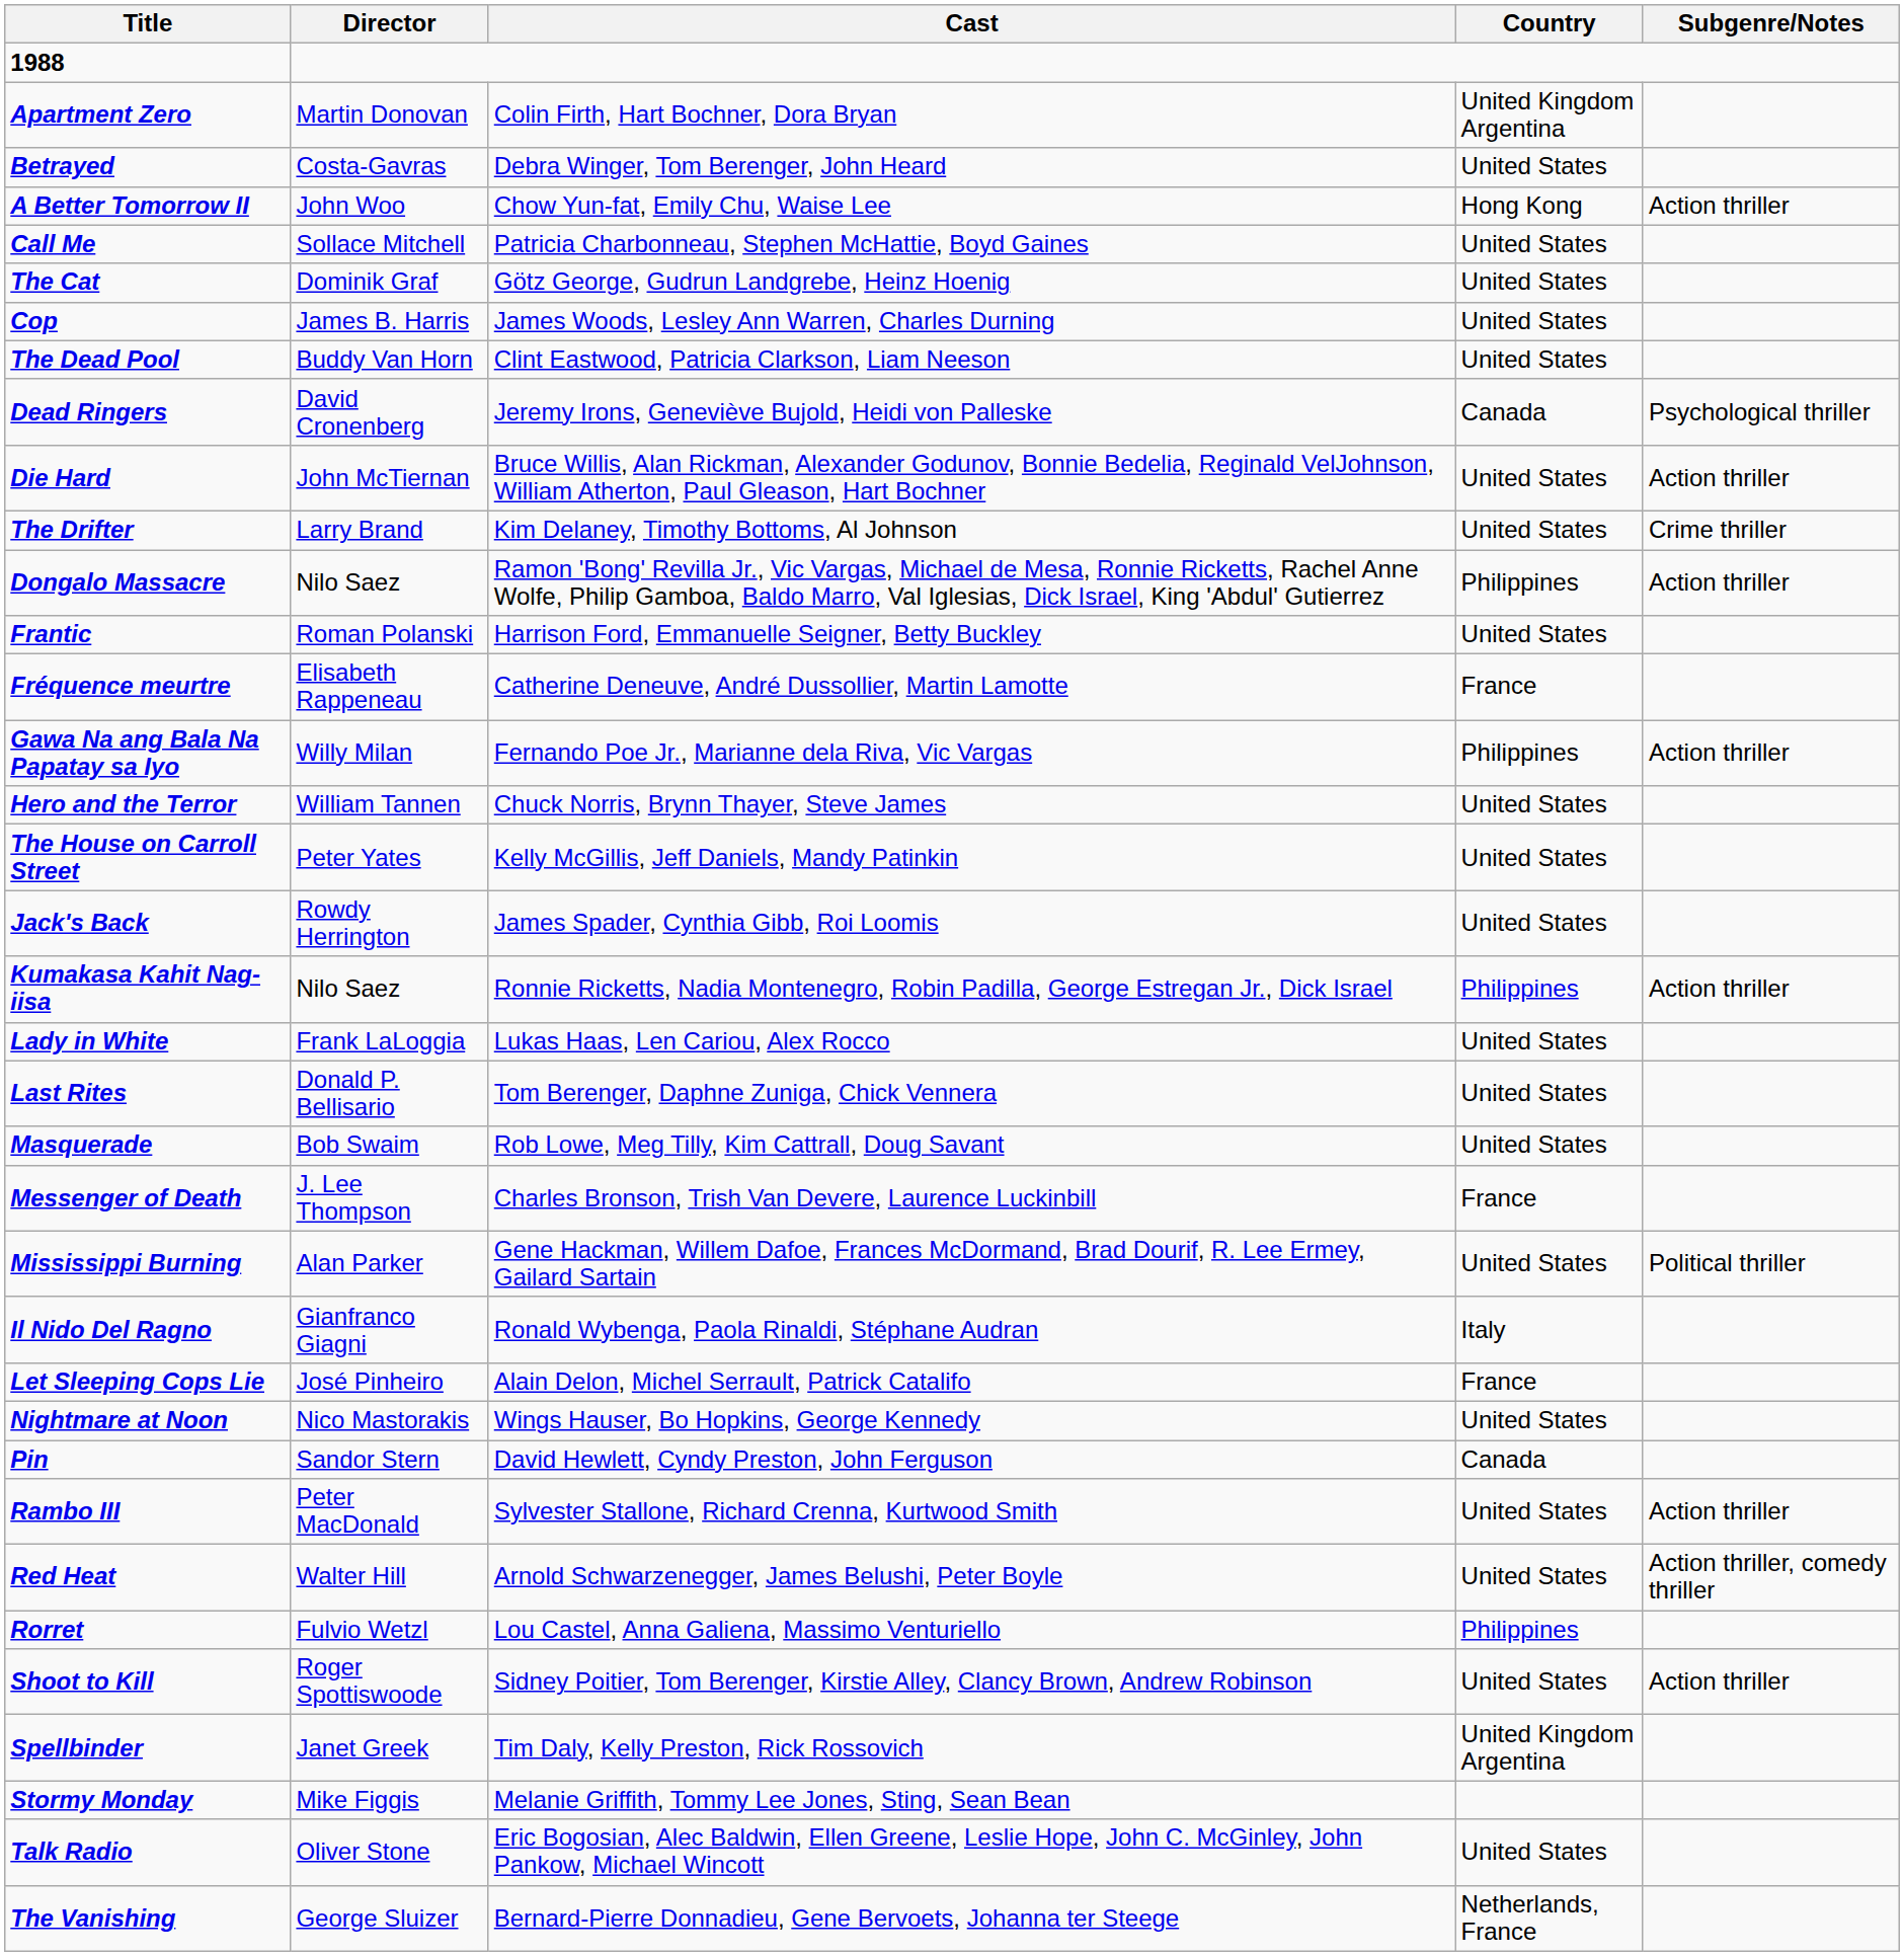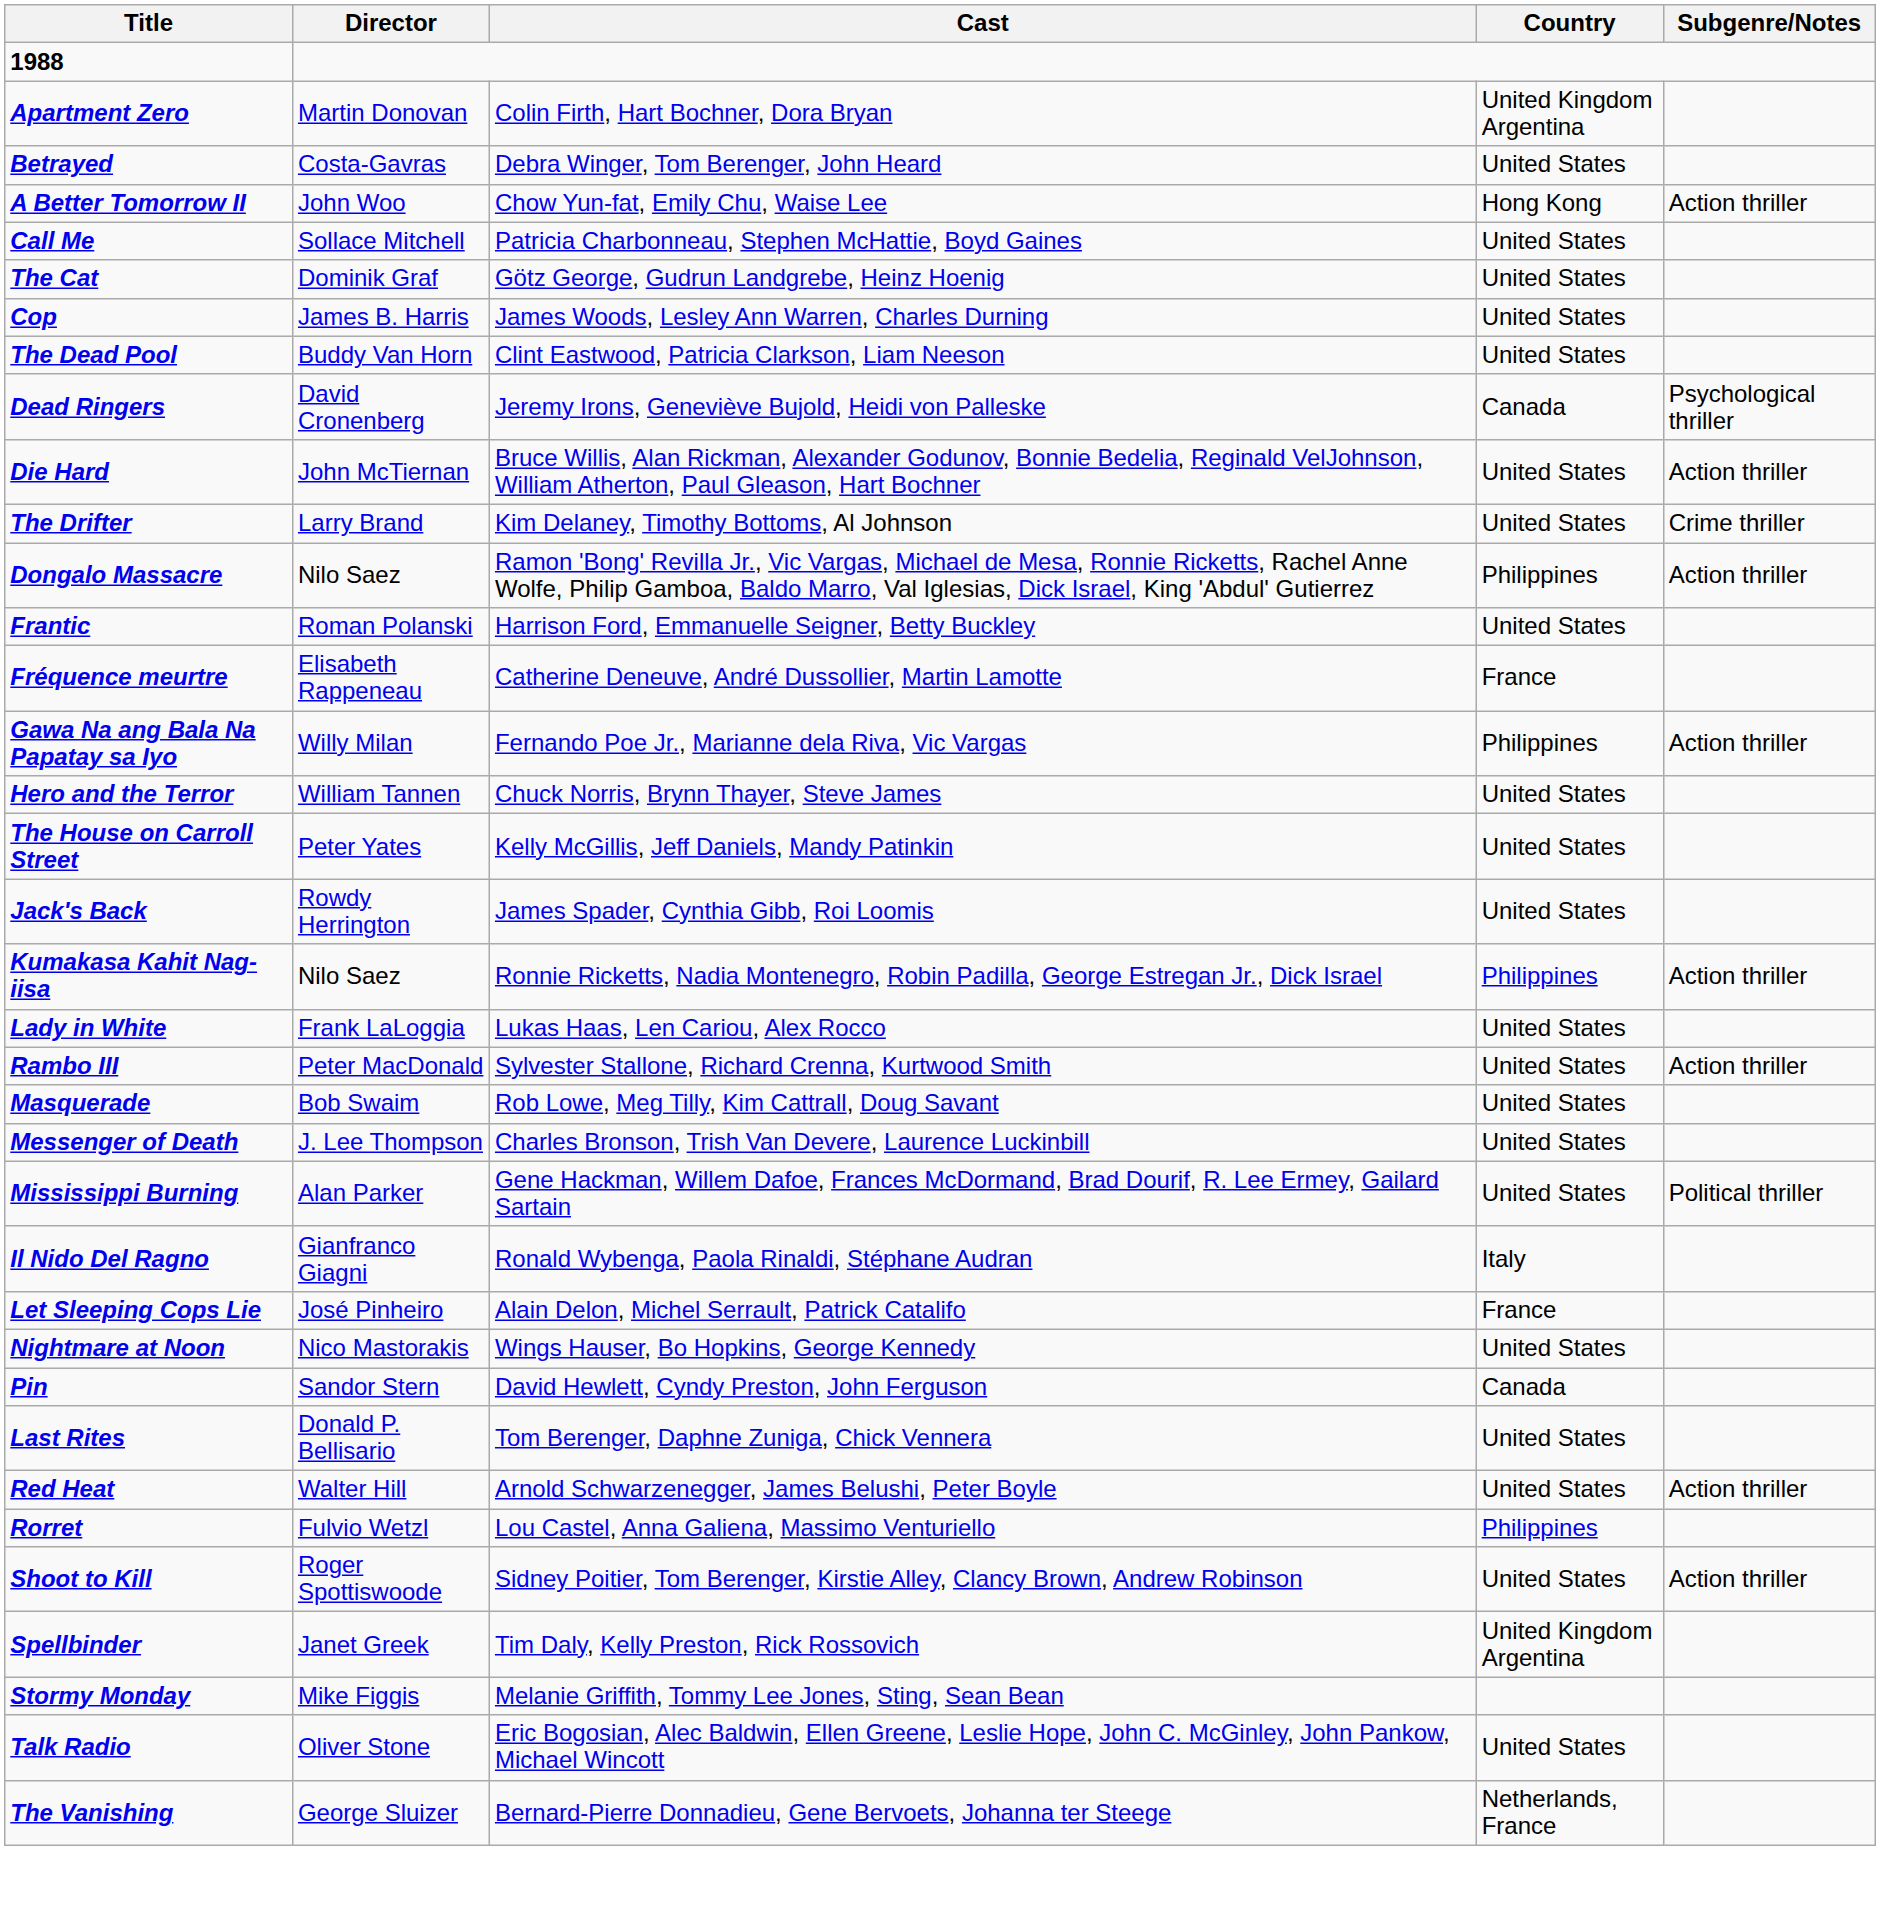rows swapped: Last Rites <-> Rambo III
Messenger of Death | Country: France -> United States
Red Heat | Subgenre/Notes: Action thriller, comedy thriller -> Action thriller
